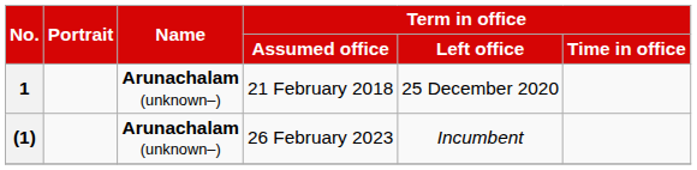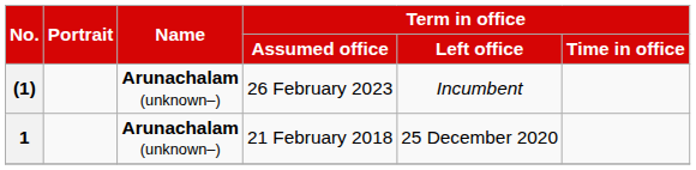rows swapped: 1 <-> (1)
